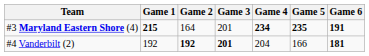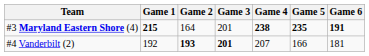#3 Maryland Eastern Shore (4) | Game 4: 234 -> 238
#4 Vanderbilt (2) | Game 2: 192 -> 193
#4 Vanderbilt (2) | Game 4: 204 -> 207
#4 Vanderbilt (2) | Game 6: bold -> normal
